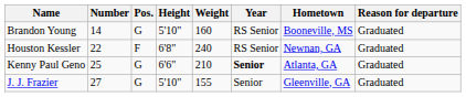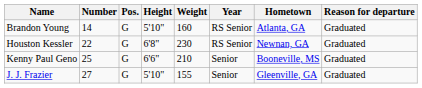Brandon Young | Hometown: Booneville, MS -> Atlanta, GA
Houston Kessler | Pos.: F -> G
Houston Kessler | Weight: 240 -> 230
Kenny Paul Geno | Year: bold -> normal
Kenny Paul Geno | Hometown: Atlanta, GA -> Booneville, MS
